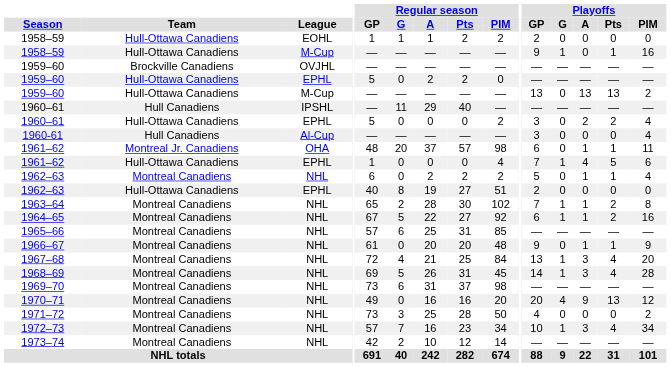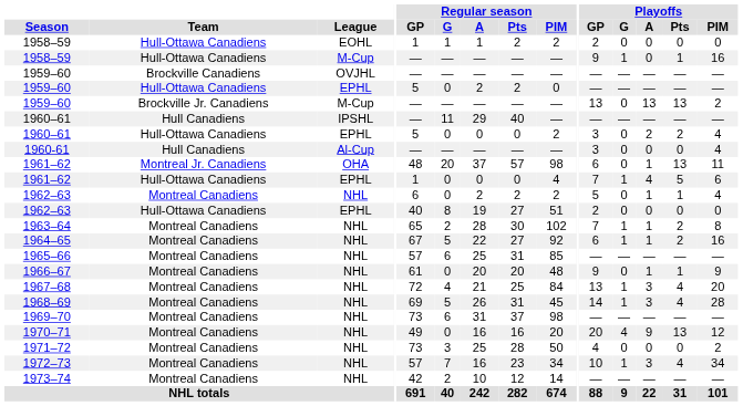1959–60 / M-Cup | Team: Hull-Ottawa Canadiens -> Brockville Jr. Canadiens
1961–62 / OHA | Playoffs / Pts: 1 -> 13
